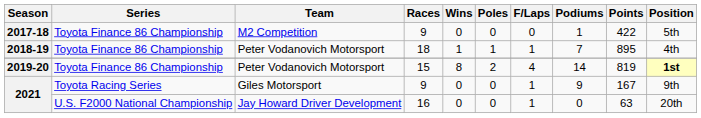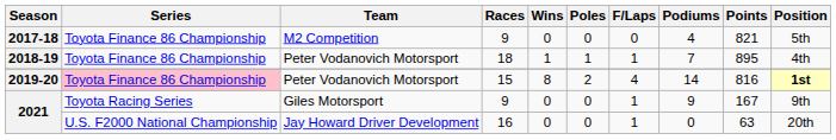2017-18 | Podiums: 1 -> 4
2017-18 | Points: 422 -> 821
2019-20 | Series: no background -> pink background
2019-20 | Points: 819 -> 816
